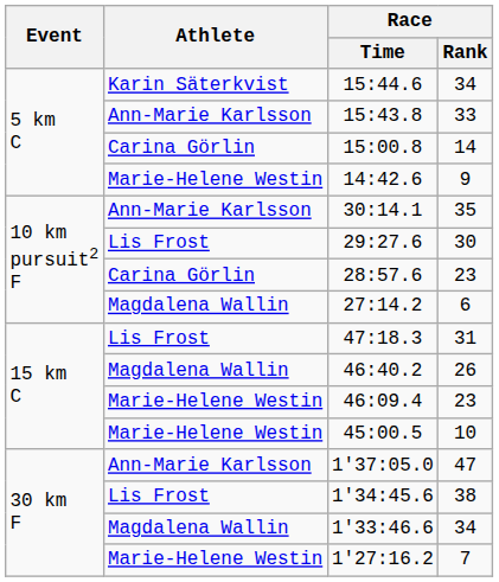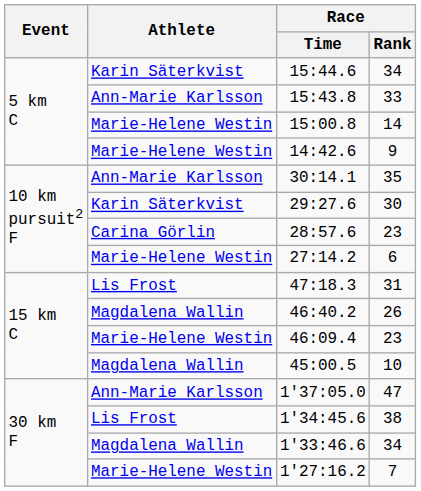15:00.8 | Athlete: Carina Görlin -> Marie-Helene Westin
29:27.6 | Athlete: Lis Frost -> Karin Säterkvist
27:14.2 | Athlete: Magdalena Wallin -> Marie-Helene Westin
45:00.5 | Athlete: Marie-Helene Westin -> Magdalena Wallin
